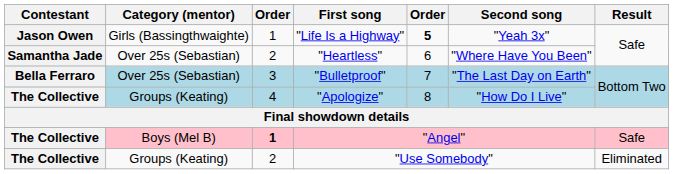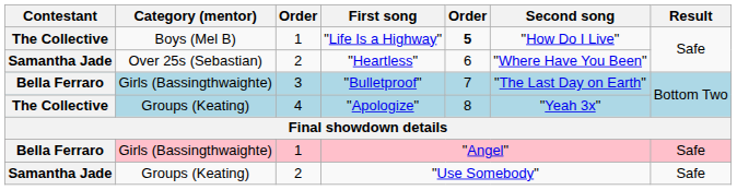"Life Is a Highway" | Contestant: Jason Owen -> The Collective
"Life Is a Highway" | Category (mentor): Girls (Bassingthwaighte) -> Boys (Mel B)
"Life Is a Highway" | Second song: "Yeah 3x" -> "How Do I Live"
"Bulletproof" | Category (mentor): Over 25s (Sebastian) -> Girls (Bassingthwaighte)
"Apologize" | Second song: "How Do I Live" -> "Yeah 3x"
"Angel" | Contestant: The Collective -> Bella Ferraro
"Angel" | Category (mentor): Boys (Mel B) -> Girls (Bassingthwaighte)
"Angel" | column 3: bold -> normal
"Use Somebody" | Contestant: The Collective -> Samantha Jade
"Use Somebody" | Result: Eliminated -> Safe
